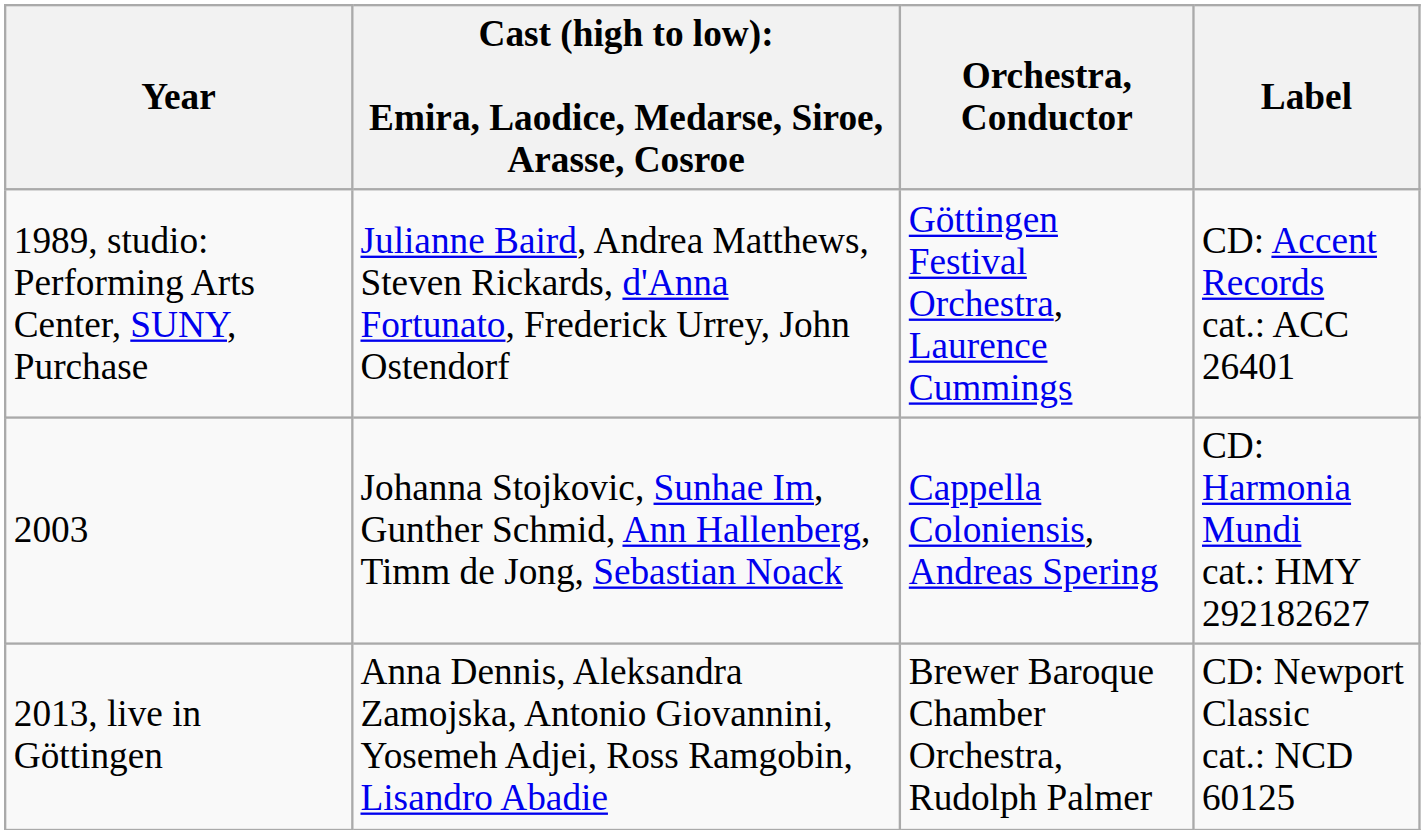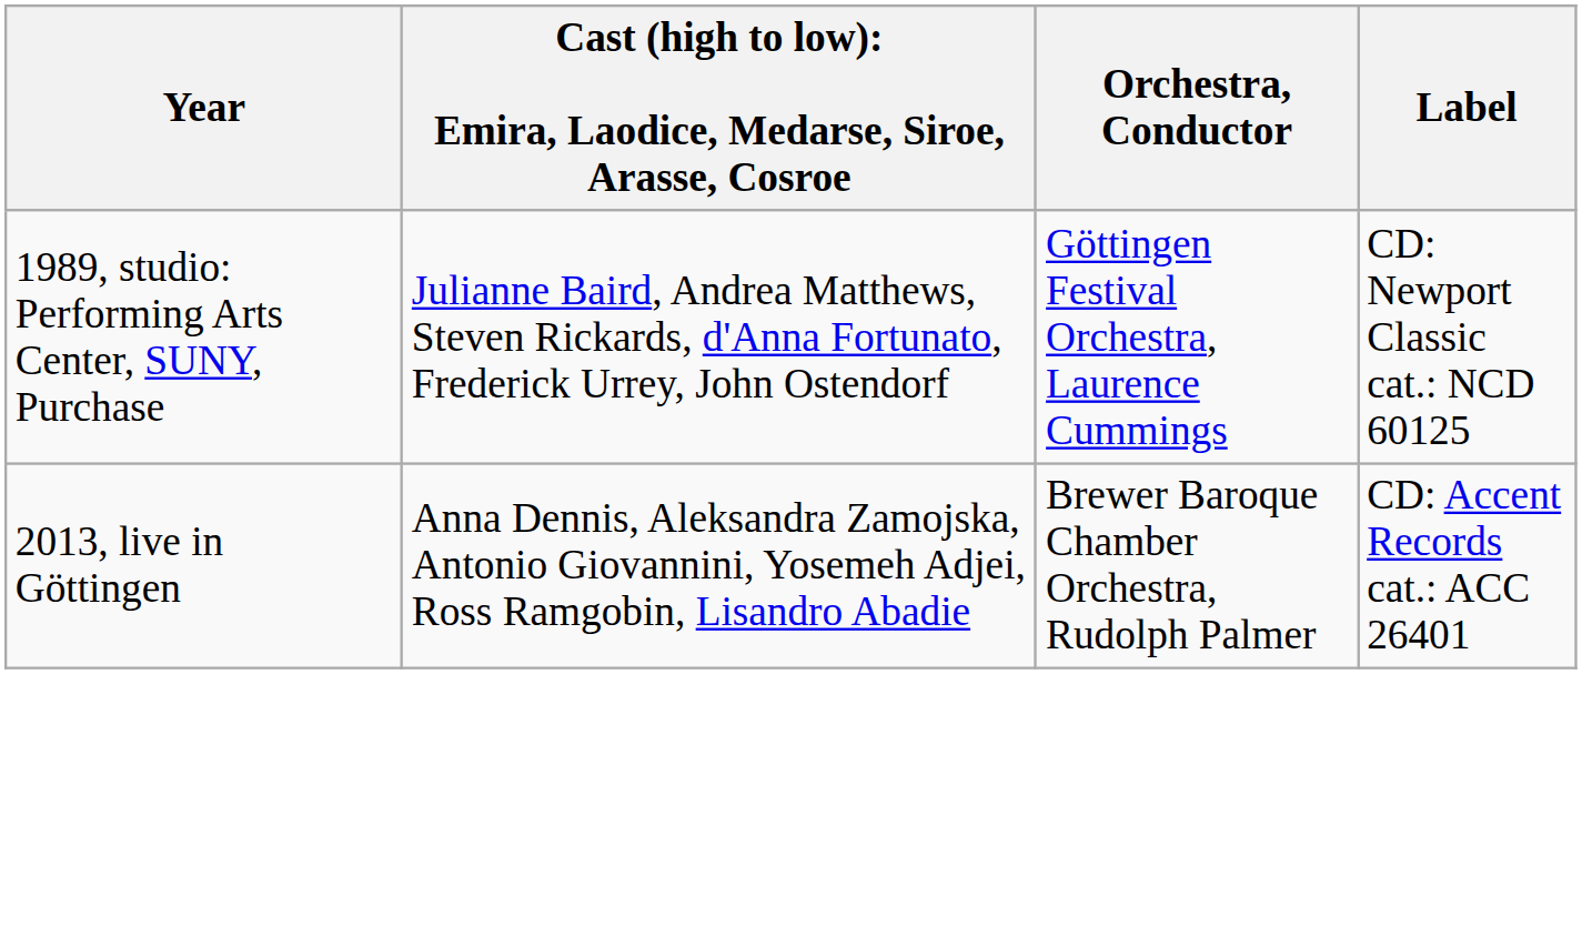1989, studio: Performing Arts Center, SUNY, Purchase | Label: CD: Accent Records cat.: ACC 26401 -> CD: Newport Classic cat.: NCD 60125
- row: 2003 | Johanna Stojkovic, Sunhae Im, Gunther Schmid, Ann Hallenberg, Timm de Jong, Sebastian Noack | Cappella Coloniensis, Andreas Spering | CD: Harmonia Mundi cat.: HMY 292182627
2013, live in Göttingen | Label: CD: Newport Classic cat.: NCD 60125 -> CD: Accent Records cat.: ACC 26401
